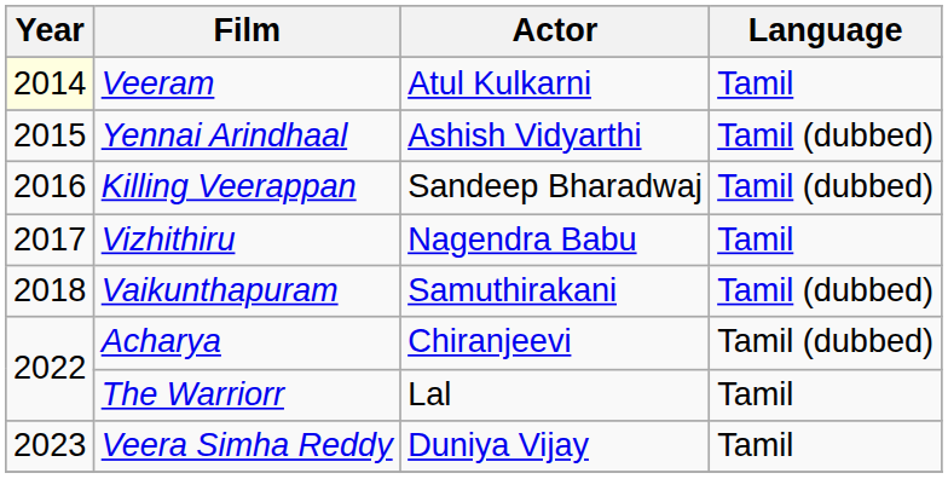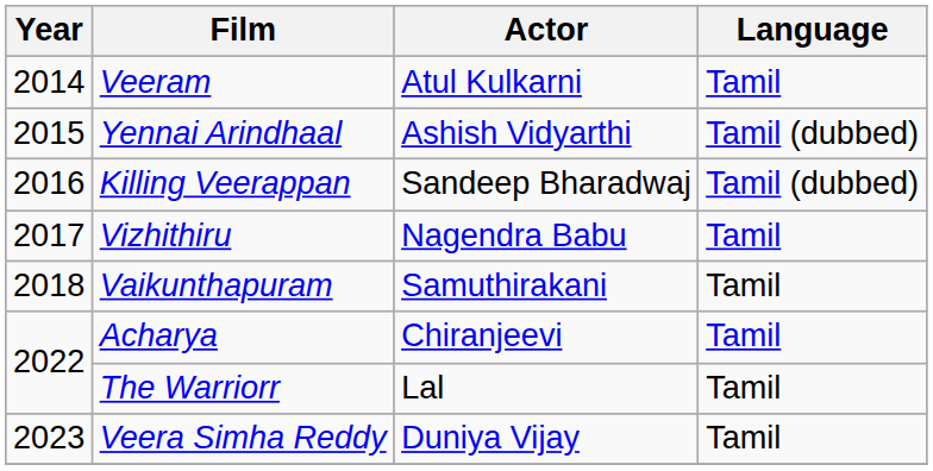Veeram | Year: lightyellow background -> no background
Vaikunthapuram | Language: Tamil (dubbed) -> Tamil
Acharya | Language: Tamil (dubbed) -> Tamil
